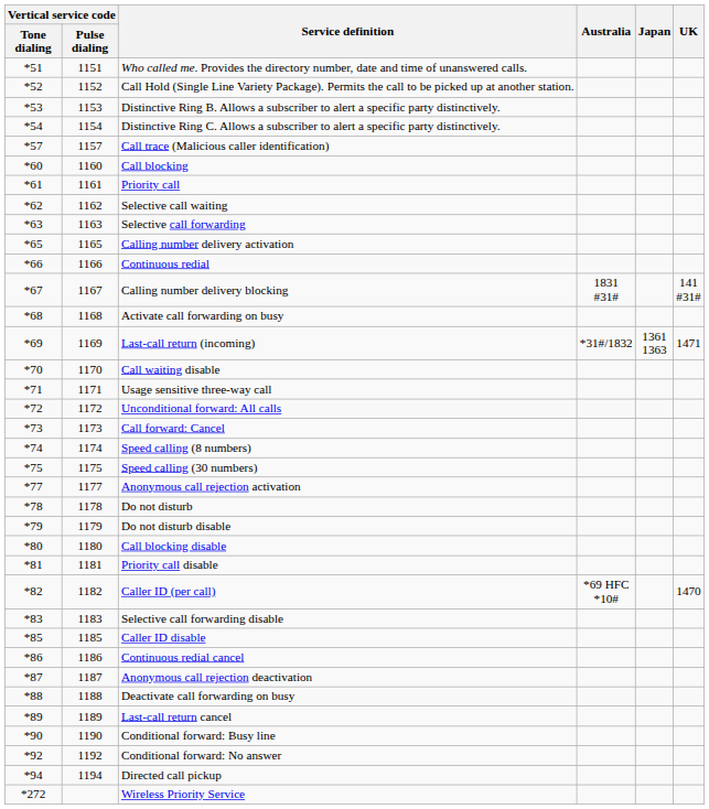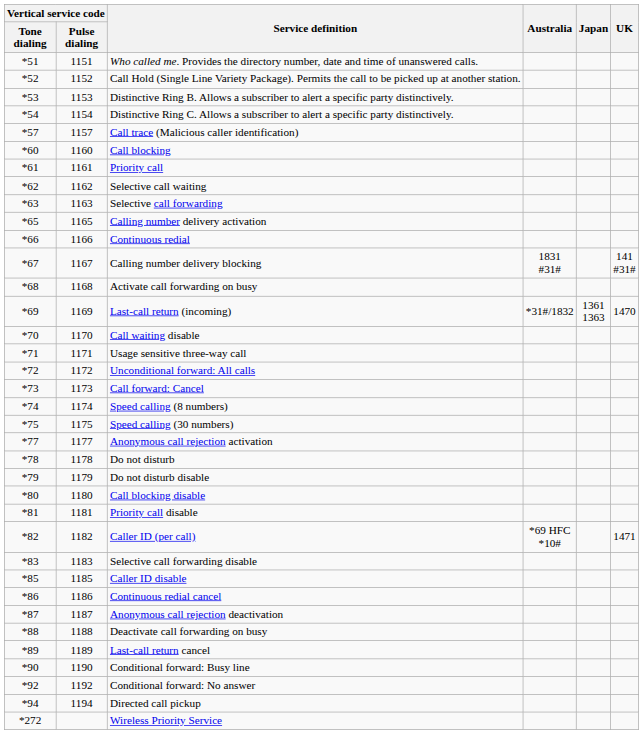Last-call return (incoming) | UK: 1471 -> 1470
Caller ID (per call) | UK: 1470 -> 1471
